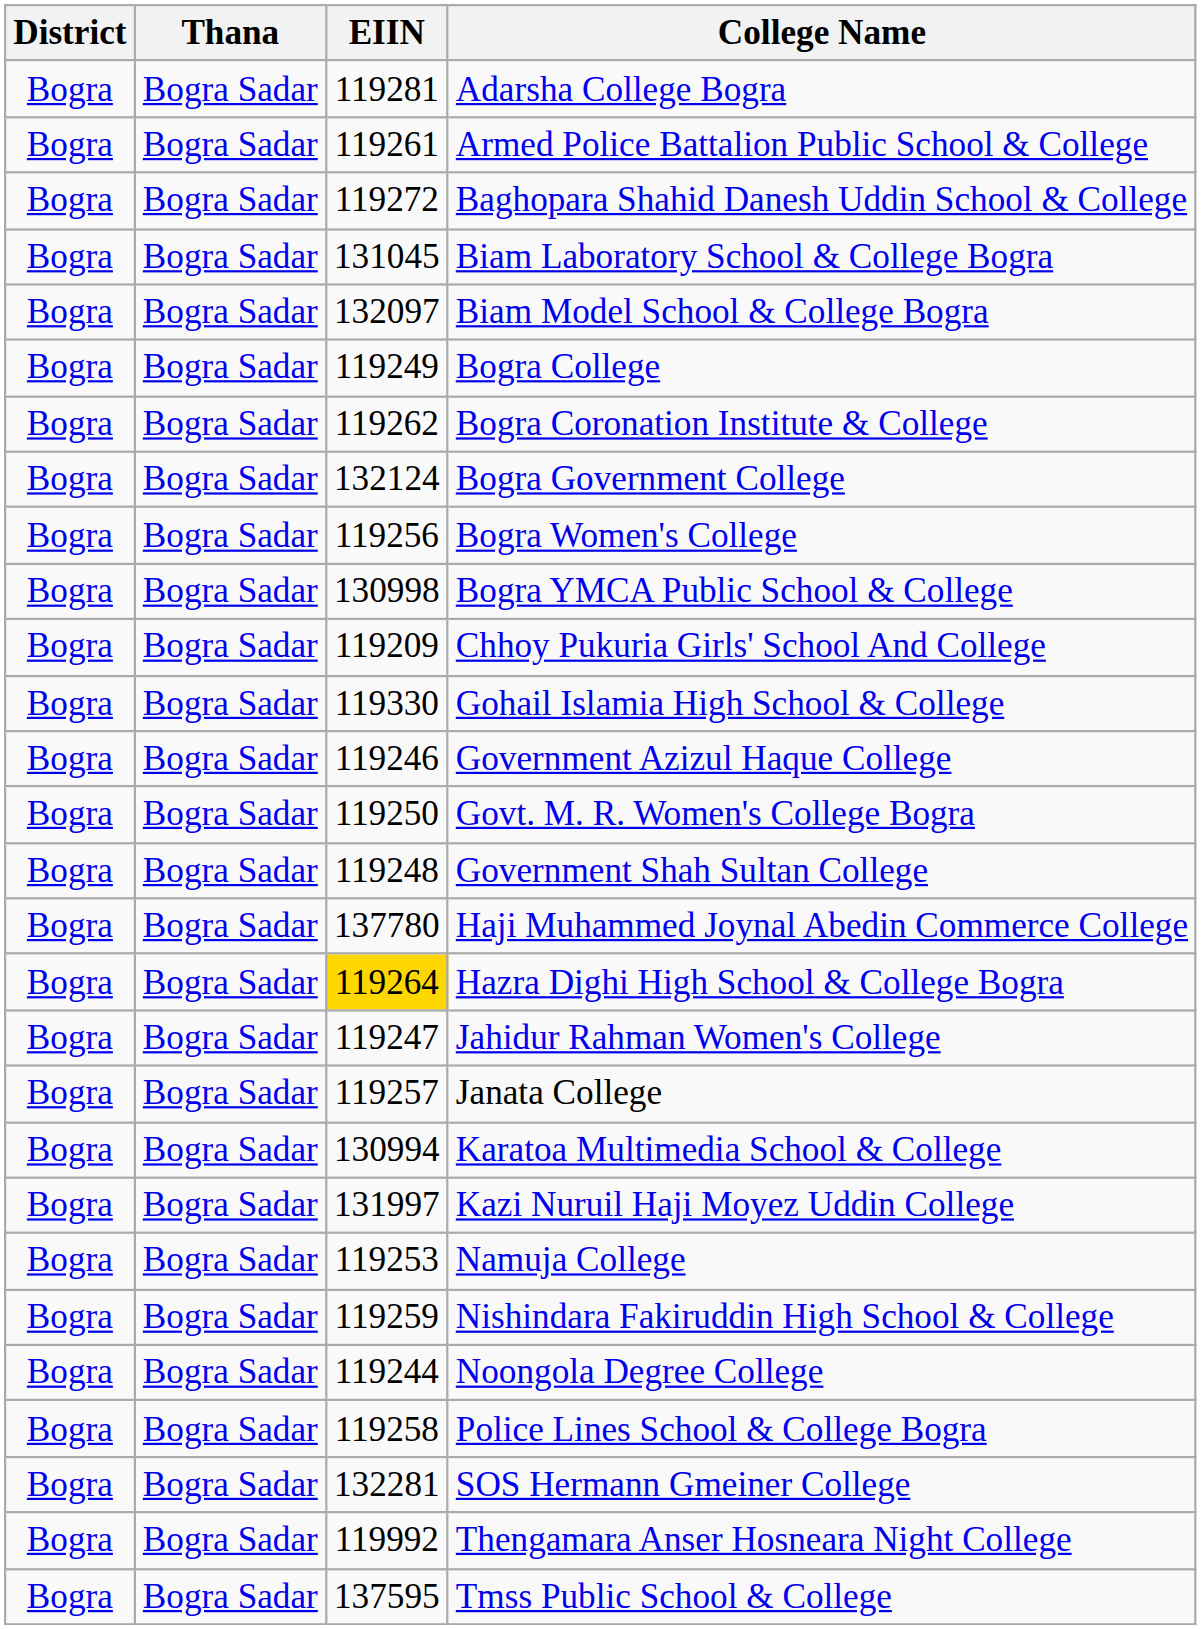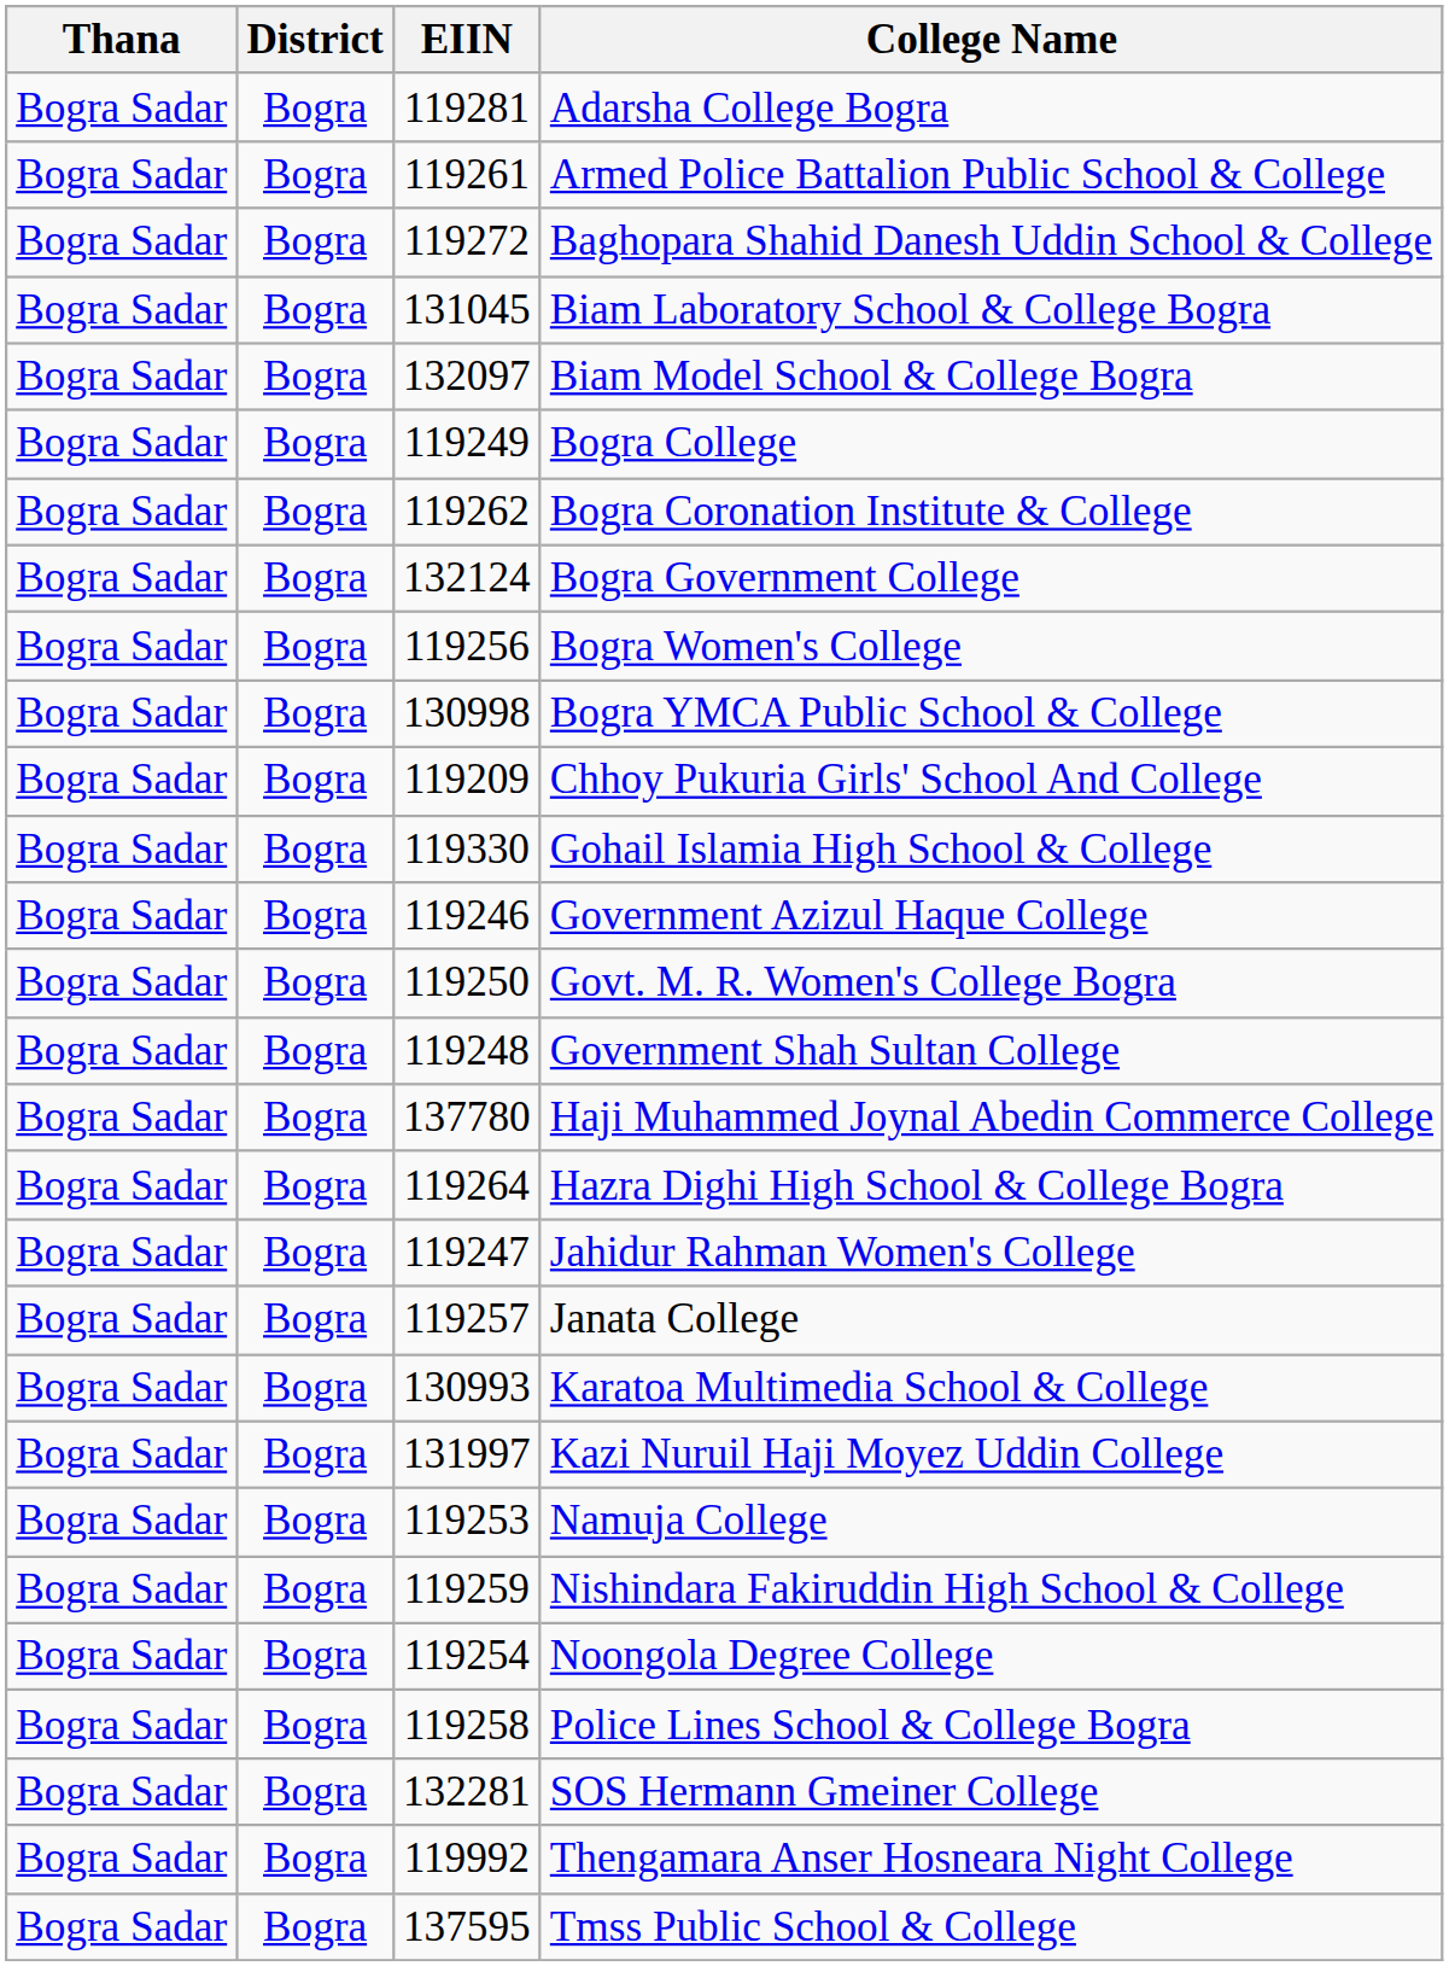columns swapped: District <-> Thana
Hazra Dighi High School & College Bogra | EIIN: gold background -> no background
Karatoa Multimedia School & College | EIIN: 130994 -> 130993
Noongola Degree College | EIIN: 119244 -> 119254
